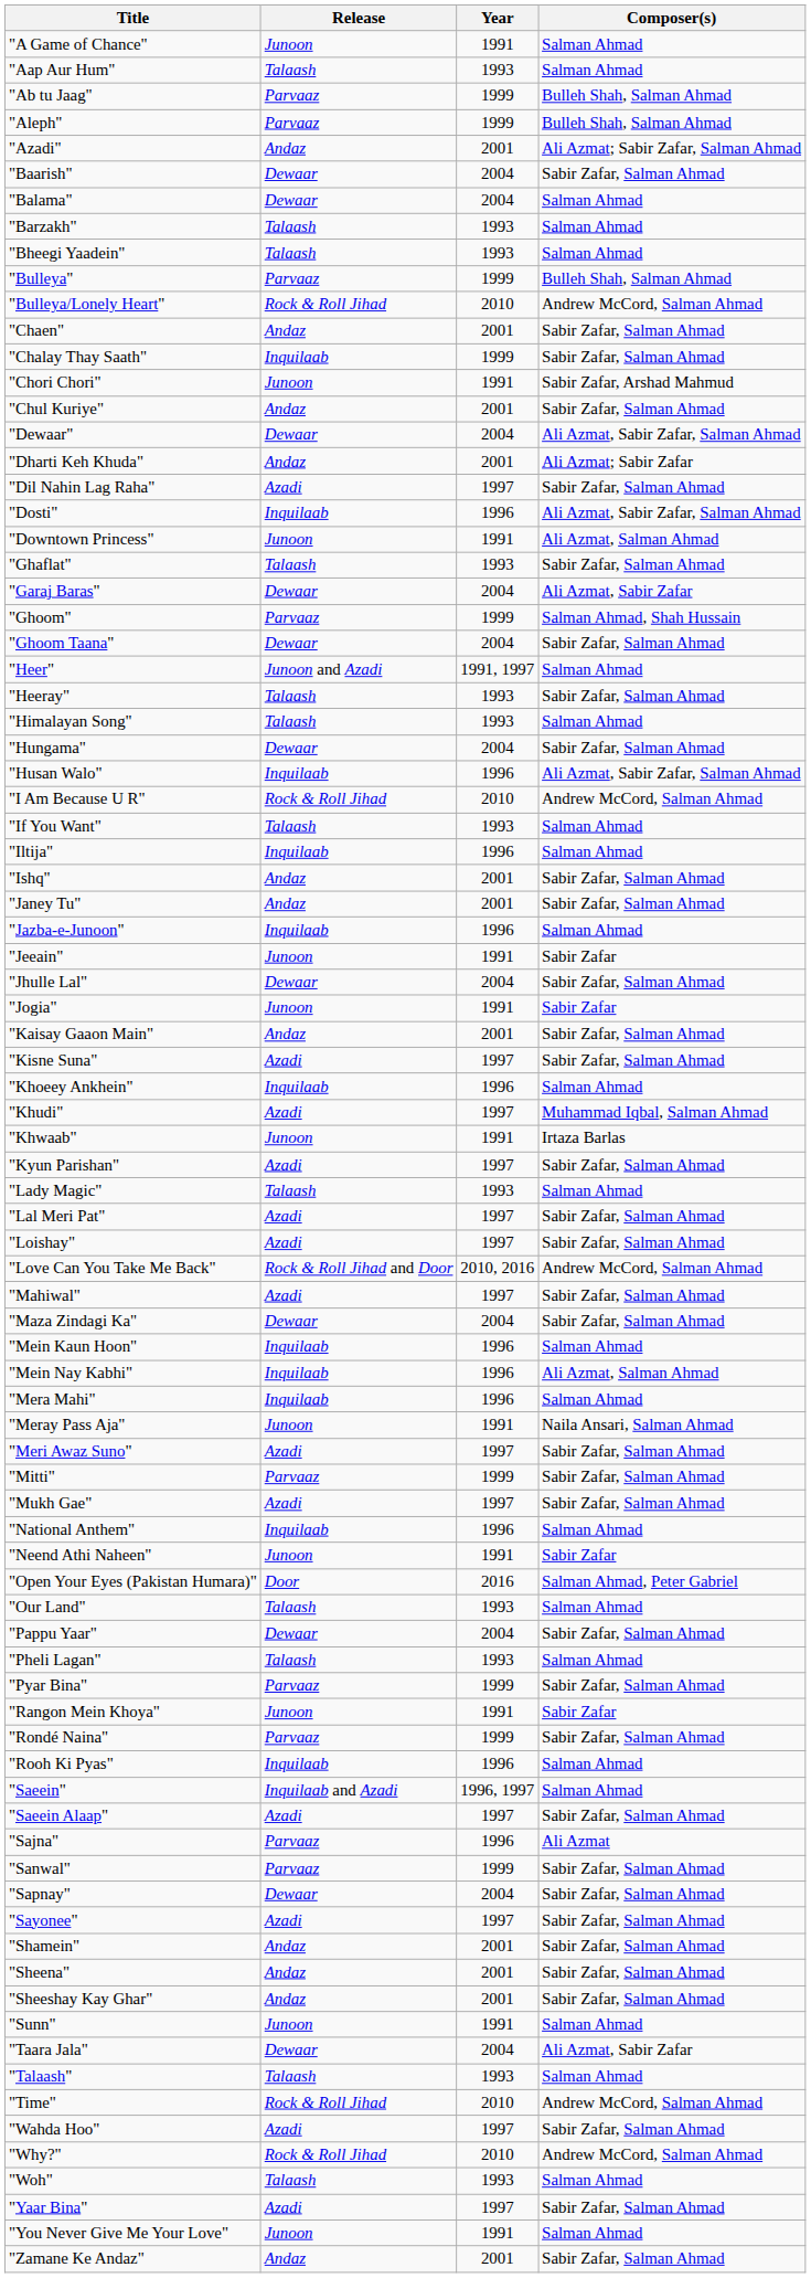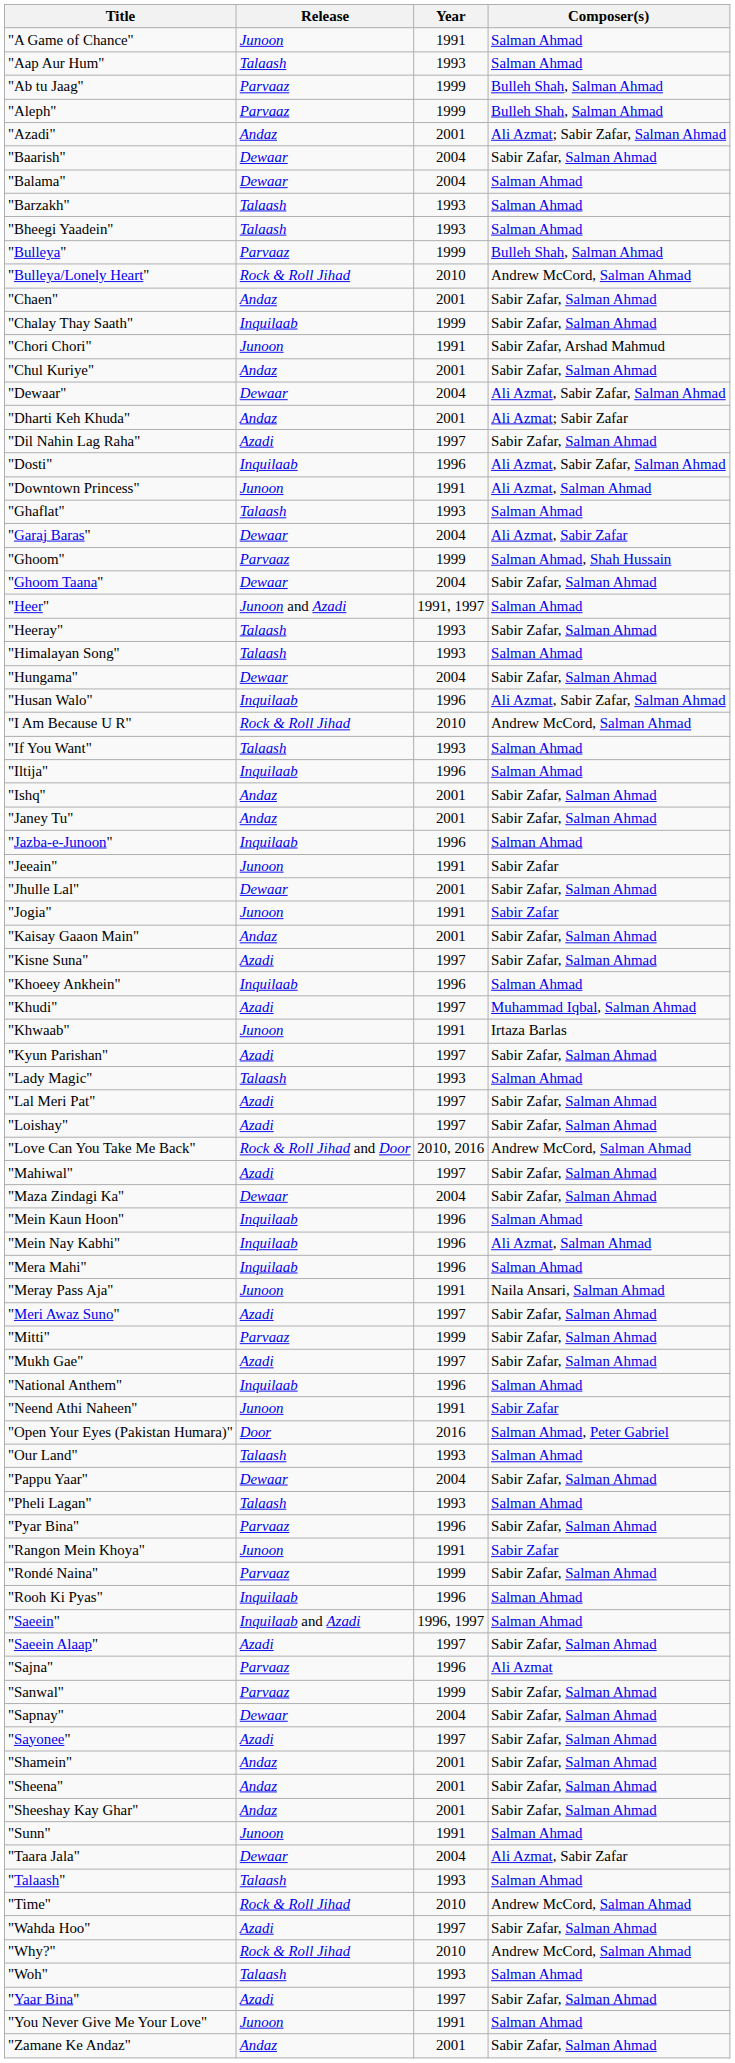"Ghaflat" | Composer(s): Sabir Zafar, Salman Ahmad -> Salman Ahmad
"Jhulle Lal" | Year: 2004 -> 2001
"Pyar Bina" | Year: 1999 -> 1996
